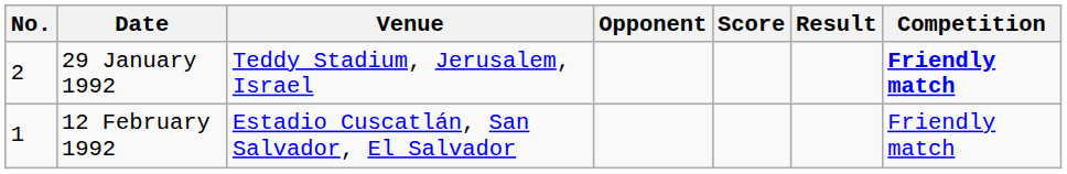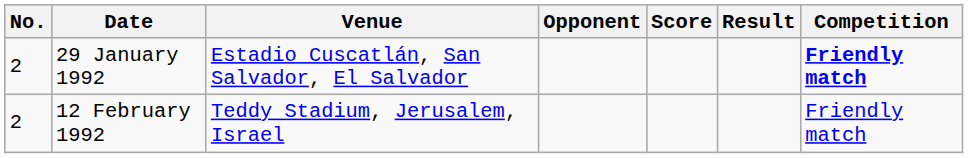29 January 1992 | Venue: Teddy Stadium, Jerusalem, Israel -> Estadio Cuscatlán, San Salvador, El Salvador
12 February 1992 | No.: 1 -> 2
12 February 1992 | Venue: Estadio Cuscatlán, San Salvador, El Salvador -> Teddy Stadium, Jerusalem, Israel
